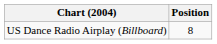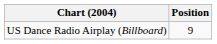US Dance Radio Airplay (Billboard) | Position: 8 -> 9
